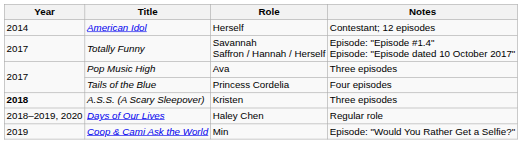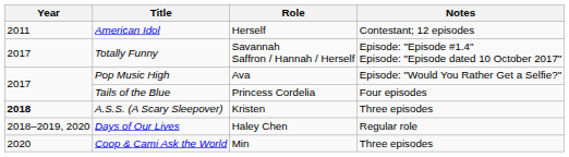American Idol | Year: 2014 -> 2011
Pop Music High | Notes: Three episodes -> Episode: "Would You Rather Get a Selfie?"
Coop & Cami Ask the World | Year: 2019 -> 2020
Coop & Cami Ask the World | Notes: Episode: "Would You Rather Get a Selfie?" -> Three episodes
